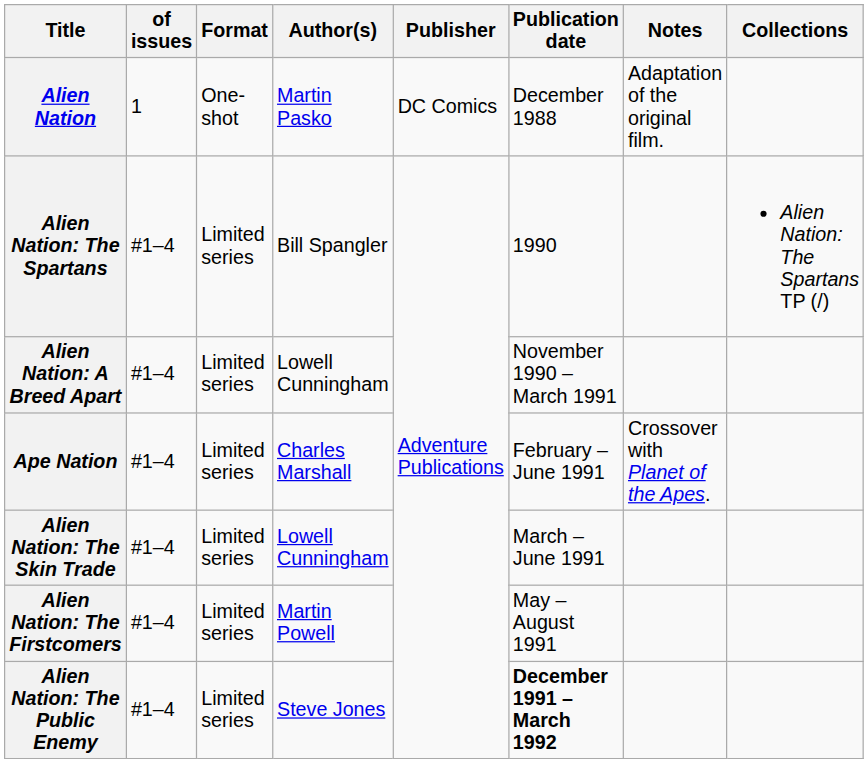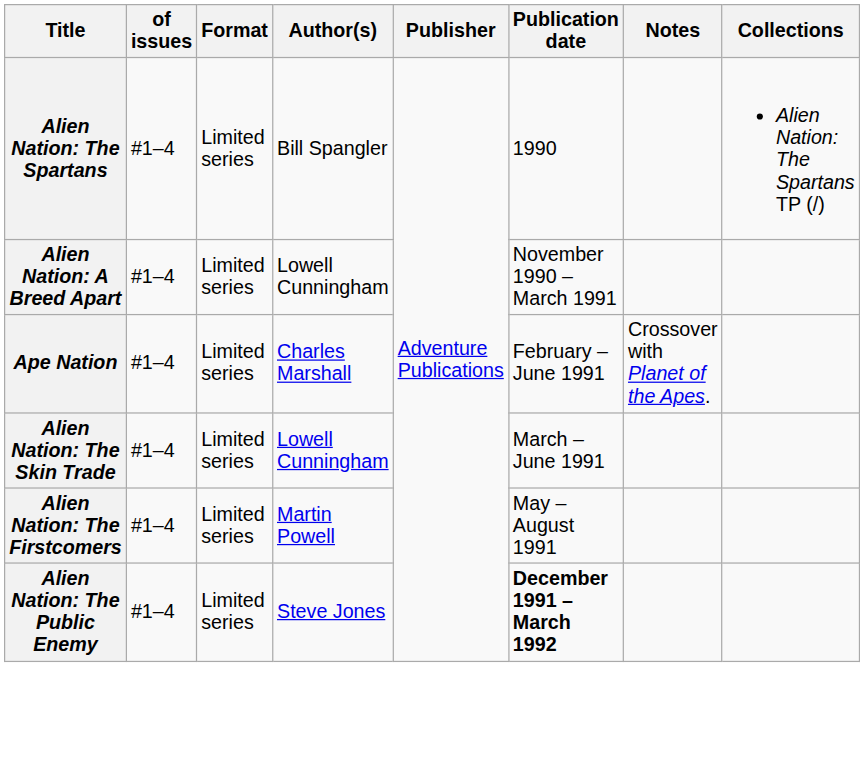- row: Alien Nation | 1 | One-shot | Martin Pasko | DC Comics | December 1988 | Adaptation of the original film.
